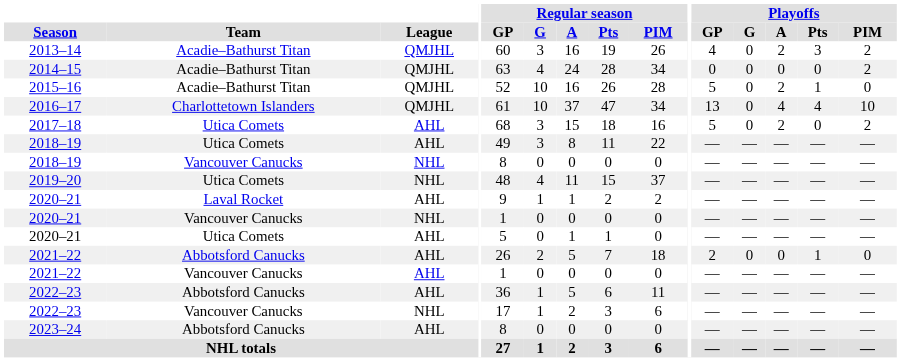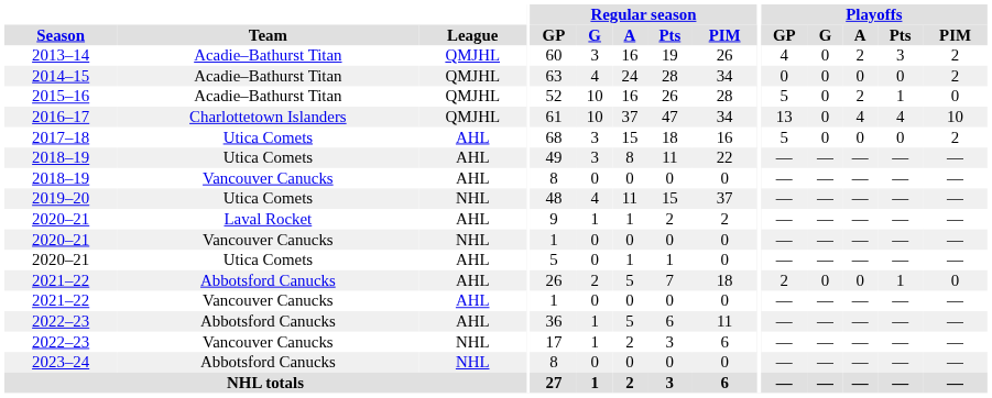2017–18 | Playoffs / A: 2 -> 0
2018–19 / Vancouver Canucks | League: NHL -> AHL
2023–24 | League: AHL -> NHL
